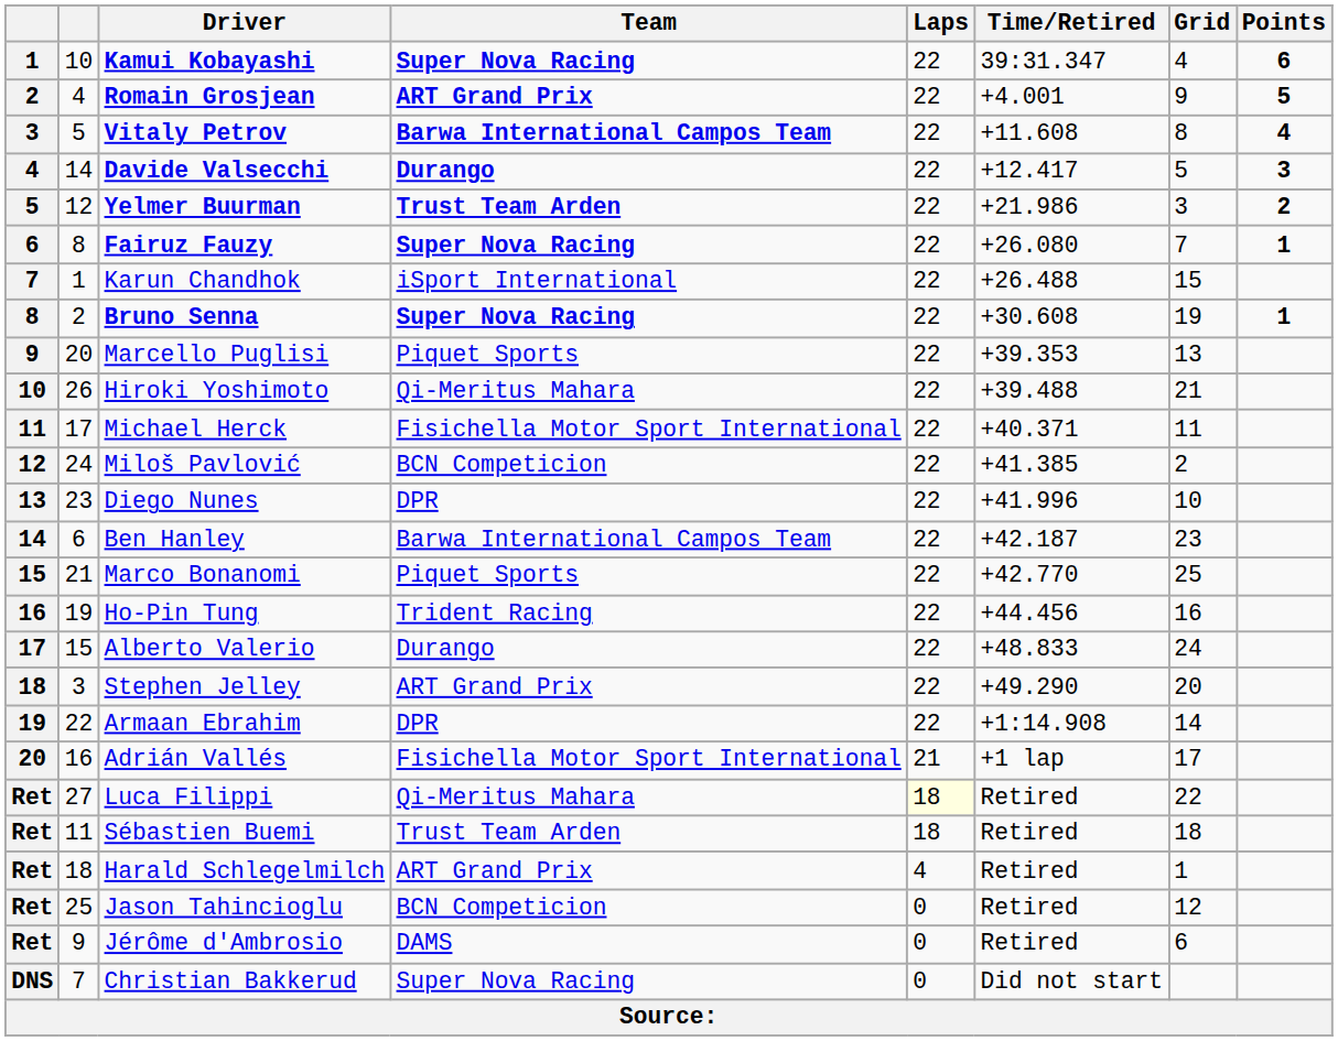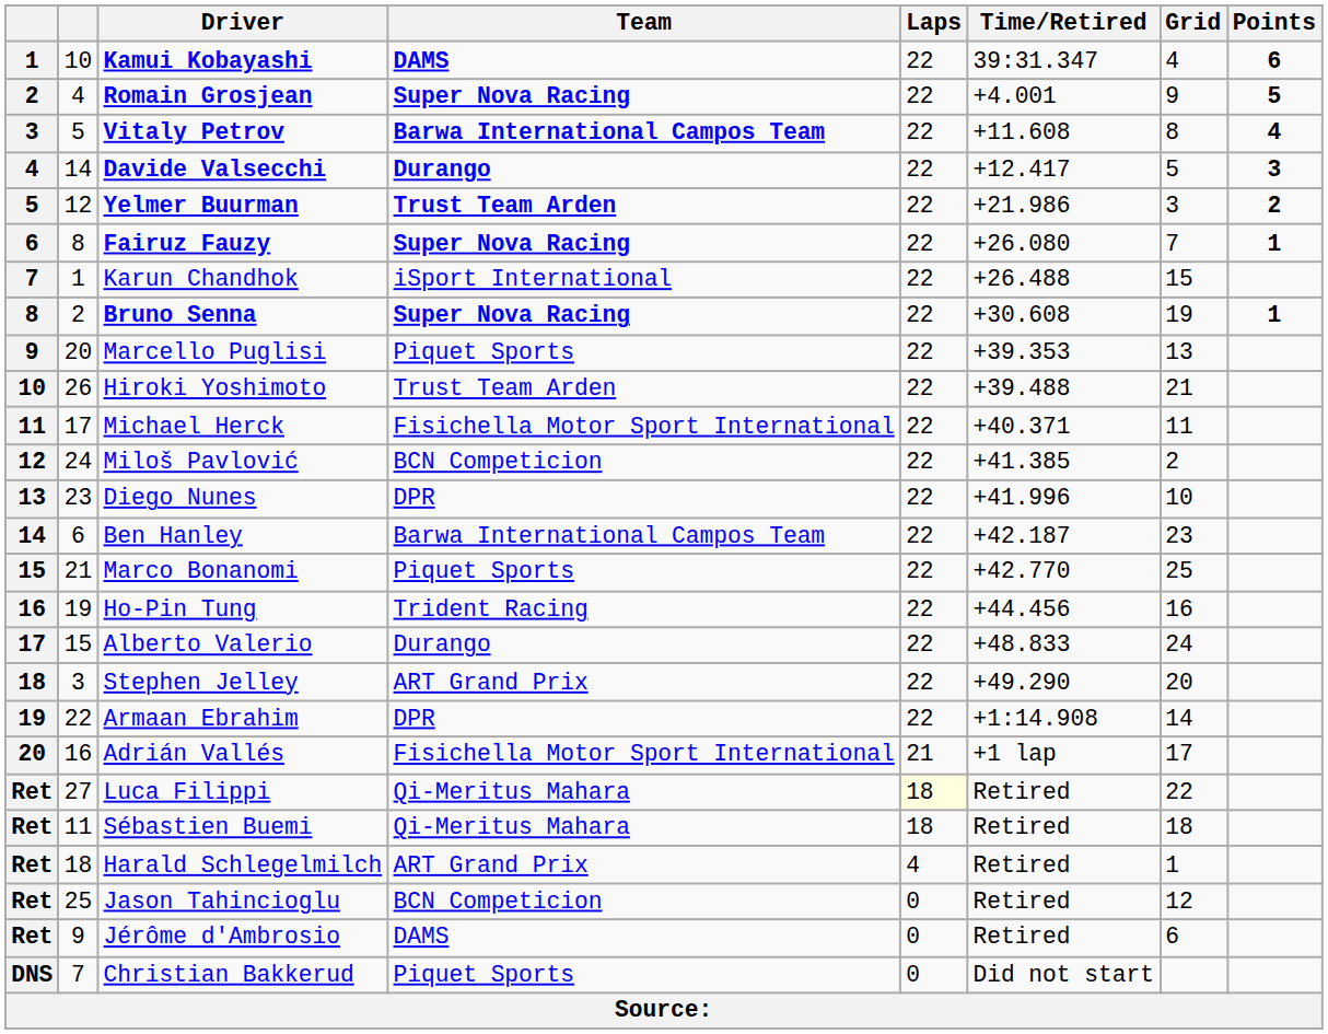Kamui Kobayashi | Team: Super Nova Racing -> DAMS
Romain Grosjean | Team: ART Grand Prix -> Super Nova Racing
Hiroki Yoshimoto | Team: Qi-Meritus Mahara -> Trust Team Arden
Sébastien Buemi | Team: Trust Team Arden -> Qi-Meritus Mahara
Christian Bakkerud | Team: Super Nova Racing -> Piquet Sports
